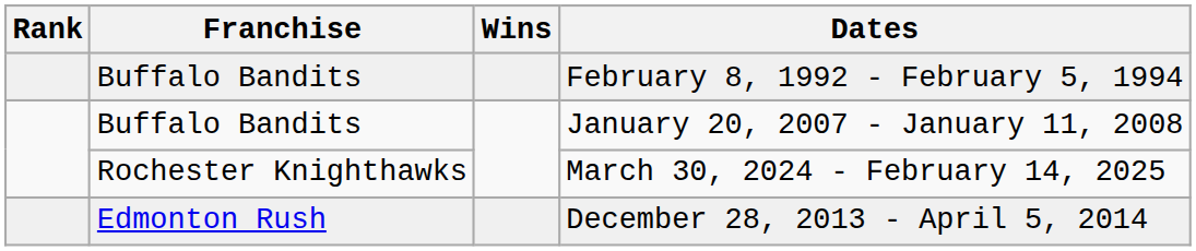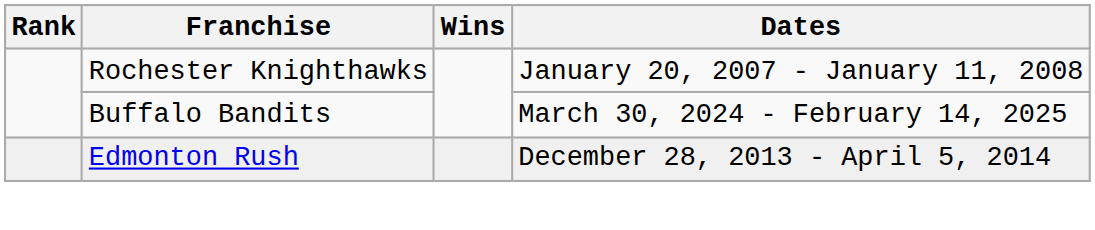- row: Buffalo Bandits | February 8, 1992 - February 5, 1994
January 20, 2007 - January 11, 2008 | Franchise: Buffalo Bandits -> Rochester Knighthawks
March 30, 2024 - February 14, 2025 | Franchise: Rochester Knighthawks -> Buffalo Bandits
